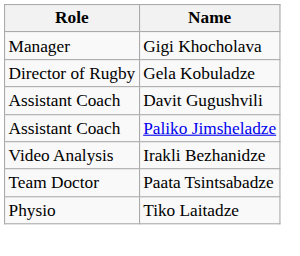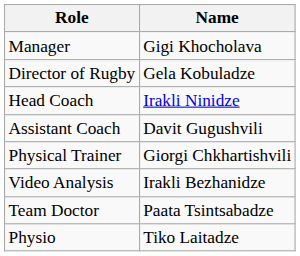+ row: Head Coach | Irakli Ninidze
- row: Assistant Coach | Paliko Jimsheladze
+ row: Physical Trainer | Giorgi Chkhartishvili
